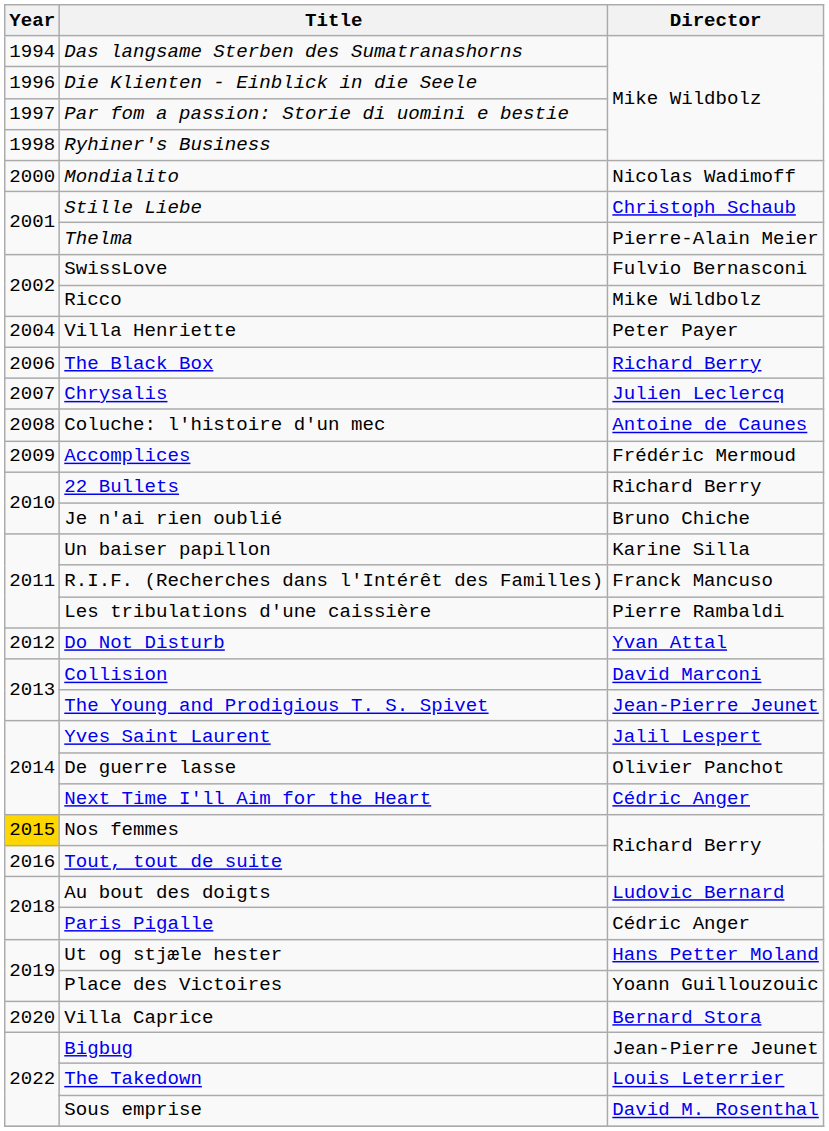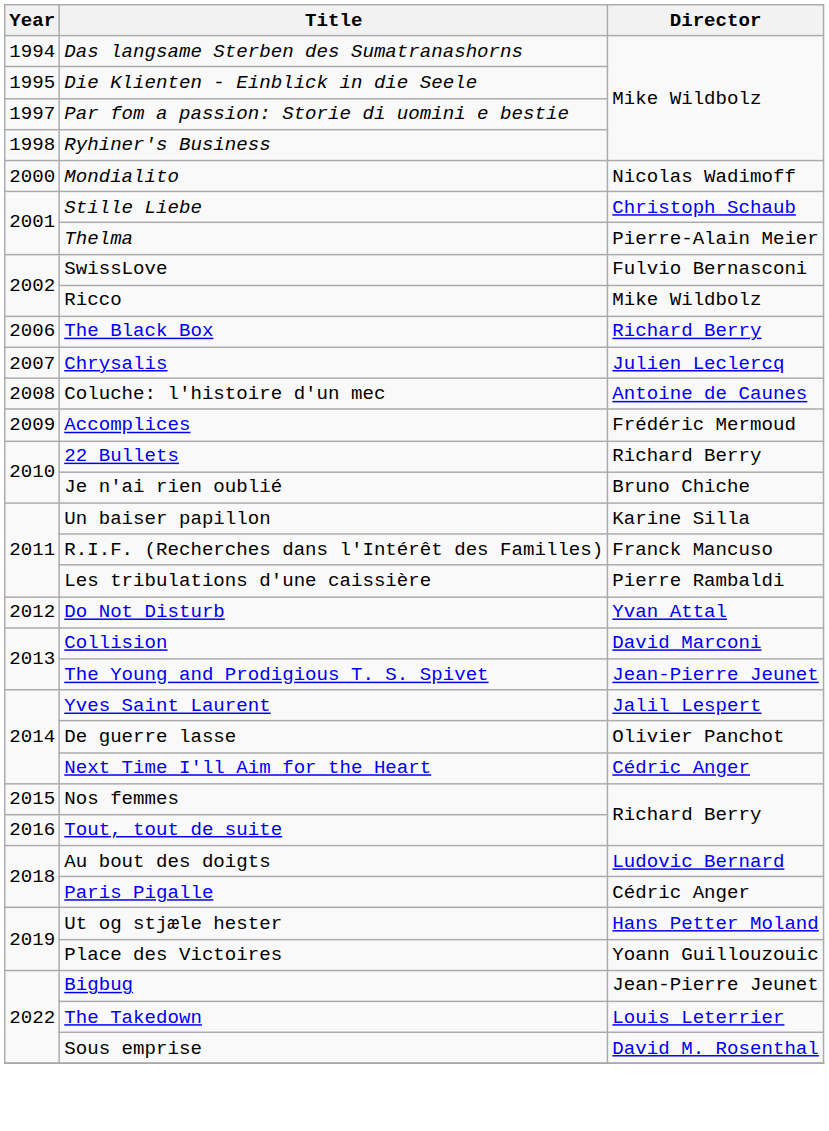Die Klienten - Einblick in die Seele | Year: 1996 -> 1995
- row: 2004 | Villa Henriette | Peter Payer
Nos femmes | Year: gold background -> no background
- row: 2020 | Villa Caprice | Bernard Stora
